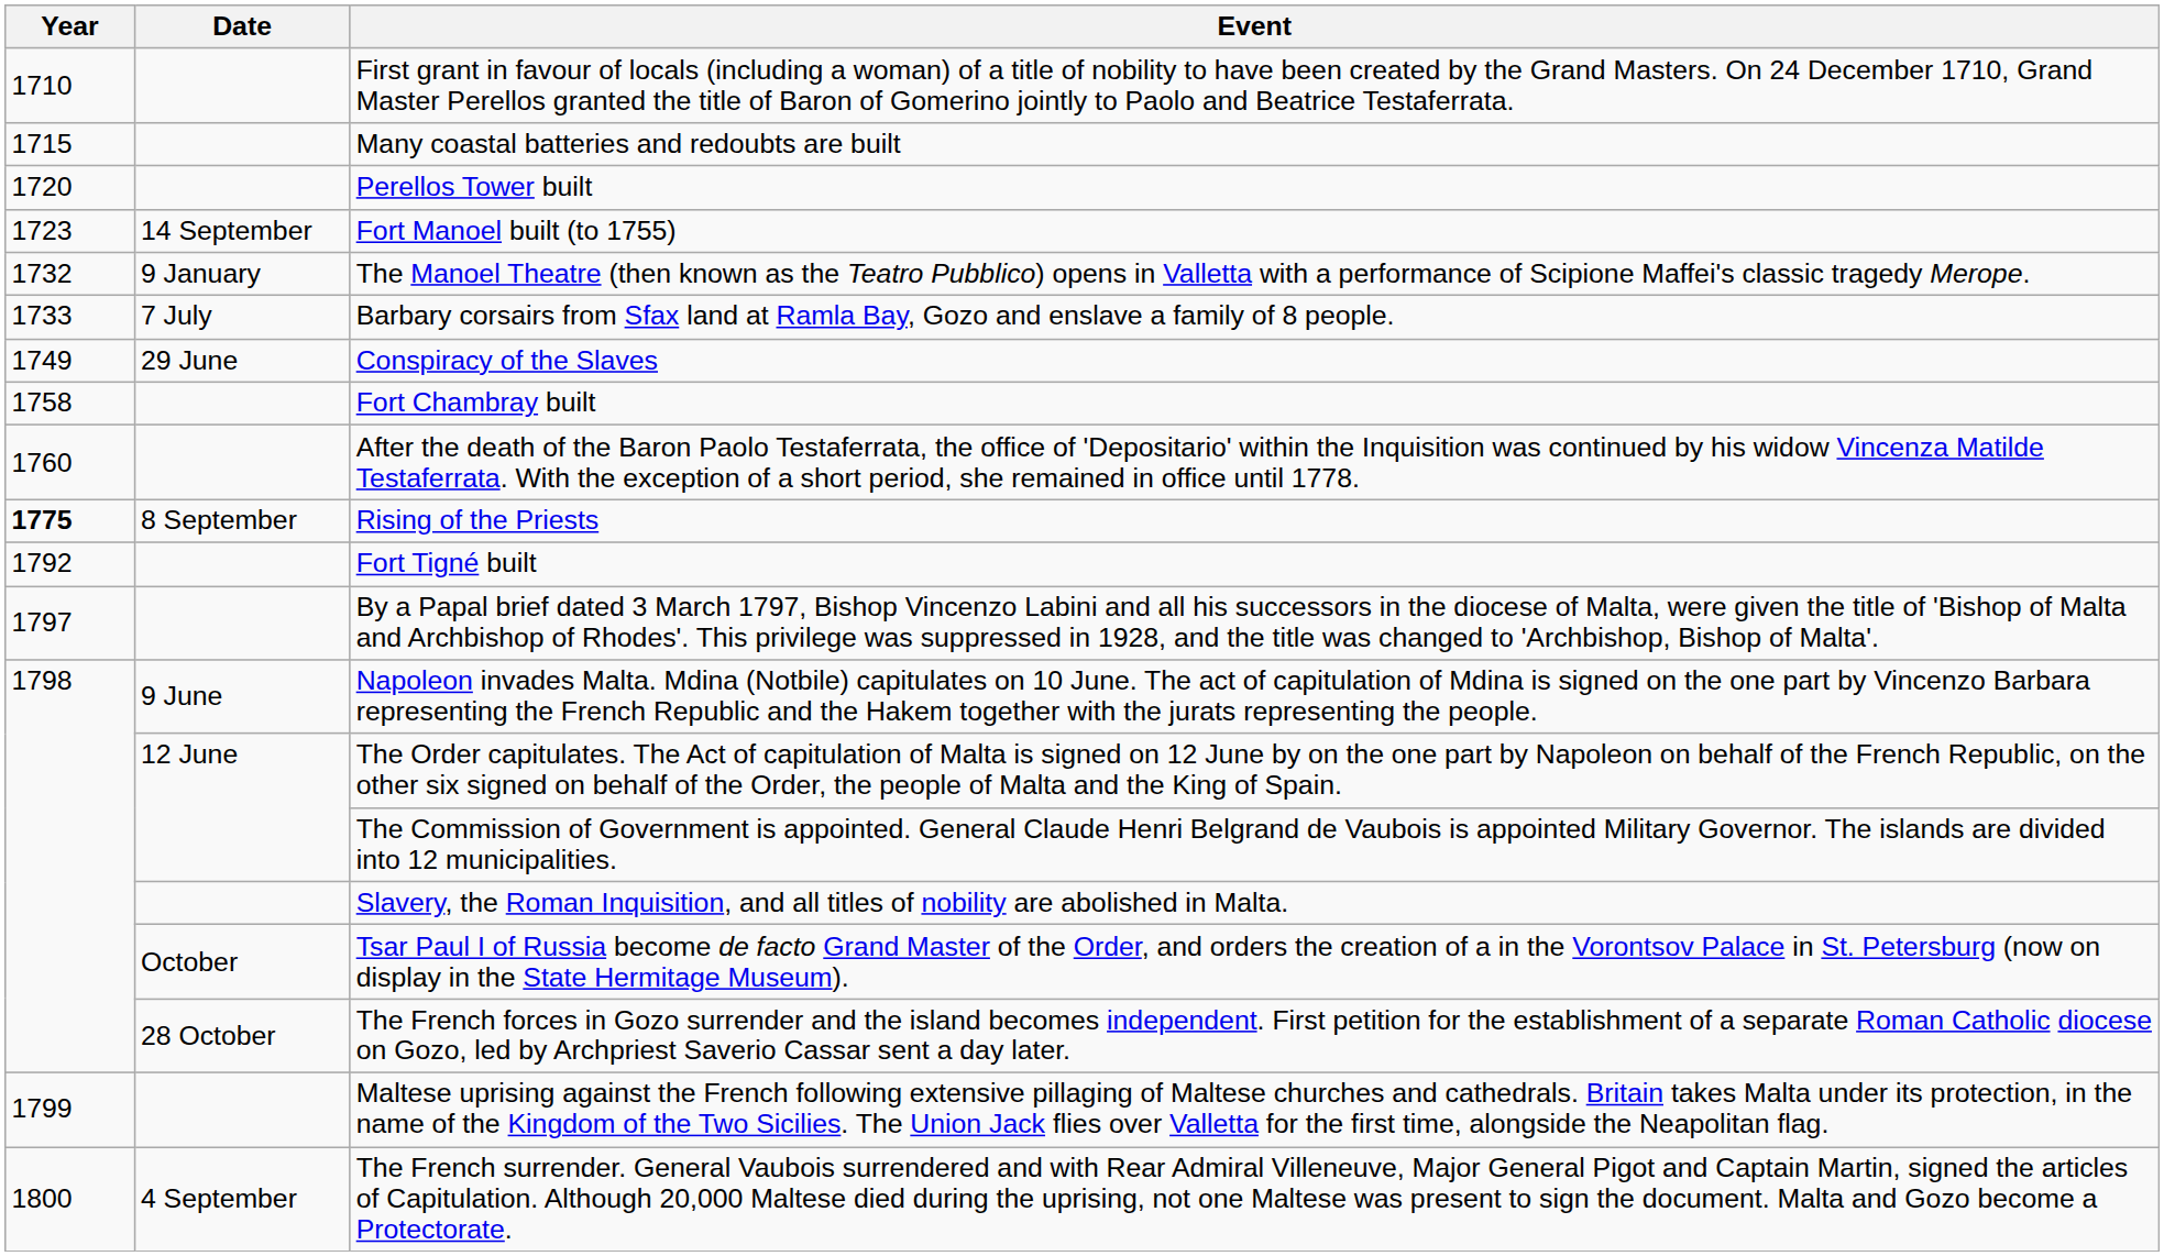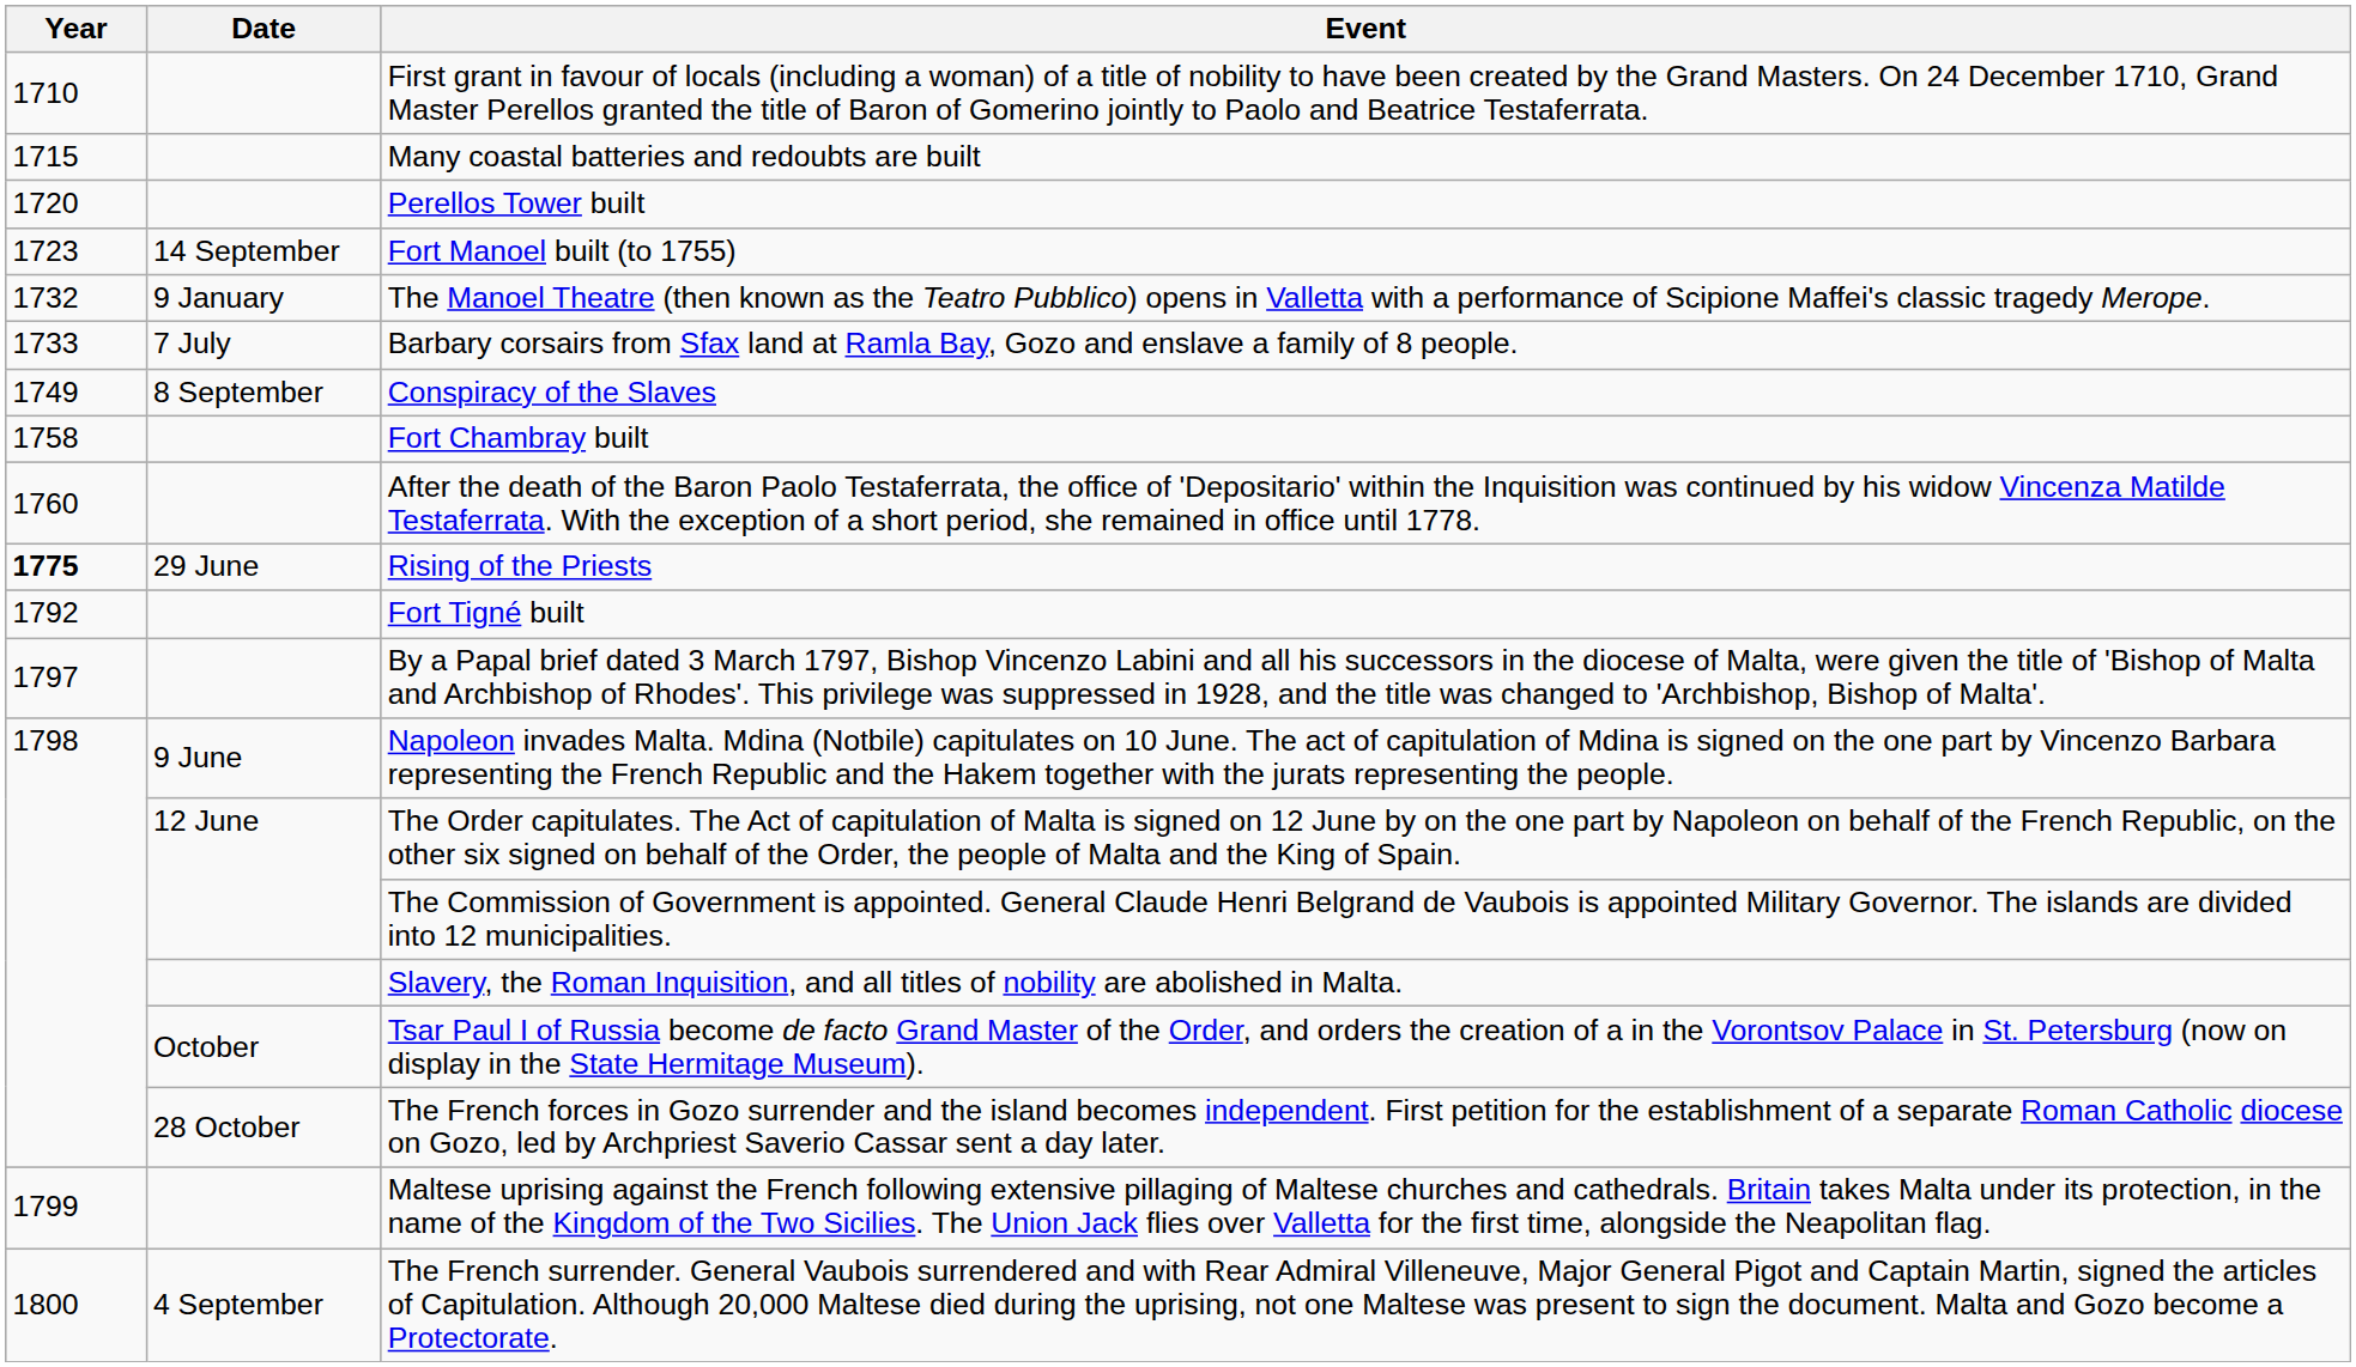Conspiracy of the Slaves | Date: 29 June -> 8 September
Rising of the Priests | Date: 8 September -> 29 June
